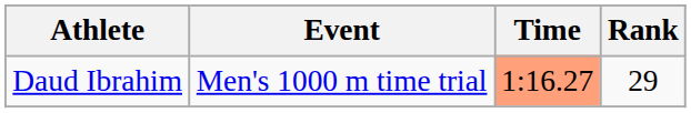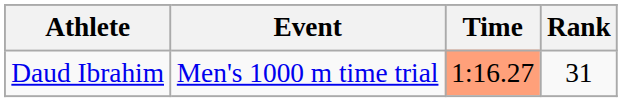Daud Ibrahim | Rank: 29 -> 31
